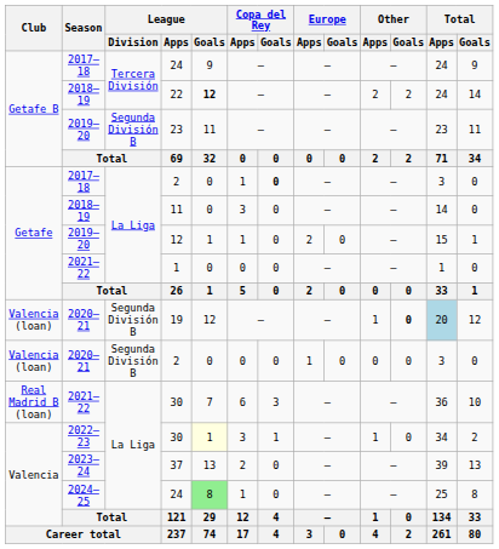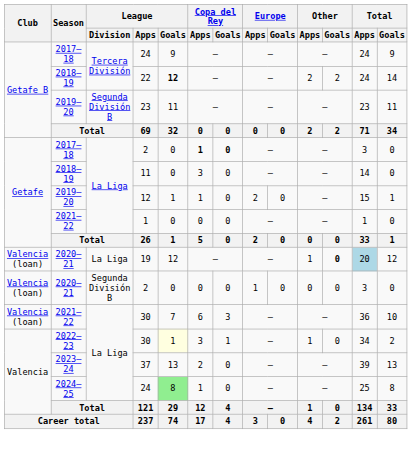2017–18 / 2 | Copa del Rey / Apps: normal -> bold
19 | League / Division: Segunda División B -> La Liga
2021–22 / 30 | Club: Real Madrid B (loan) -> Valencia (loan)
